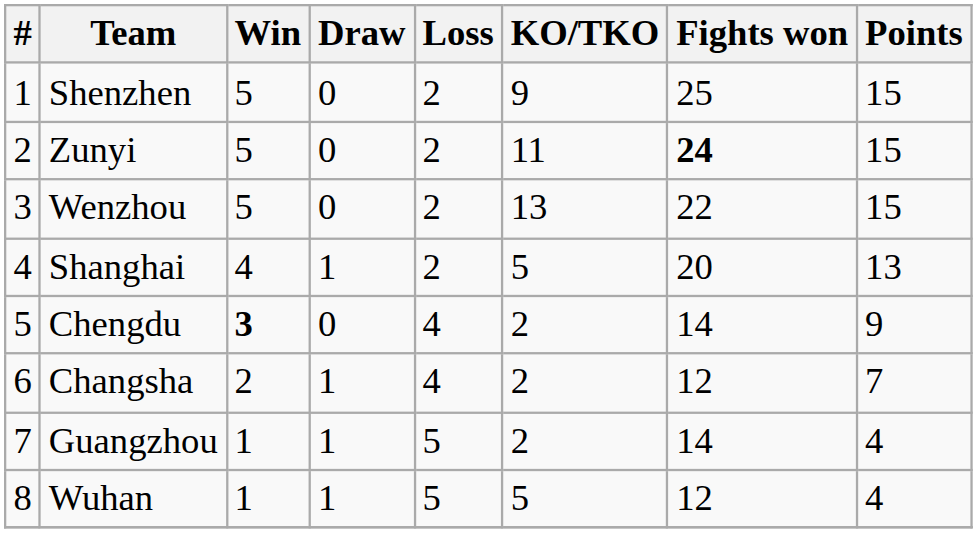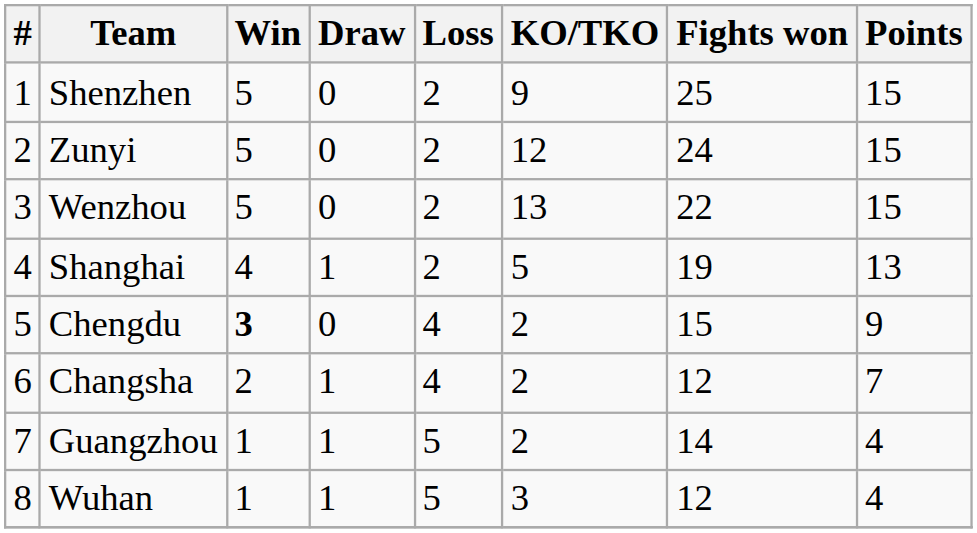Zunyi | KO/TKO: 11 -> 12
Zunyi | Fights won: bold -> normal
Shanghai | Fights won: 20 -> 19
Chengdu | Fights won: 14 -> 15
Wuhan | KO/TKO: 5 -> 3
